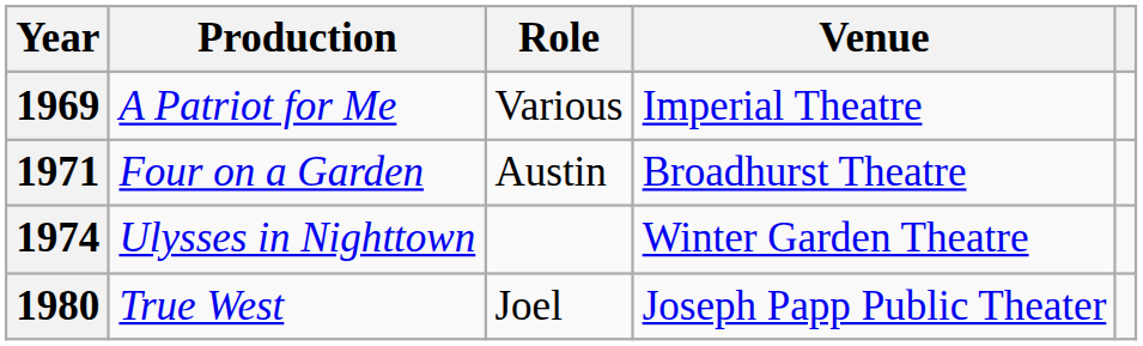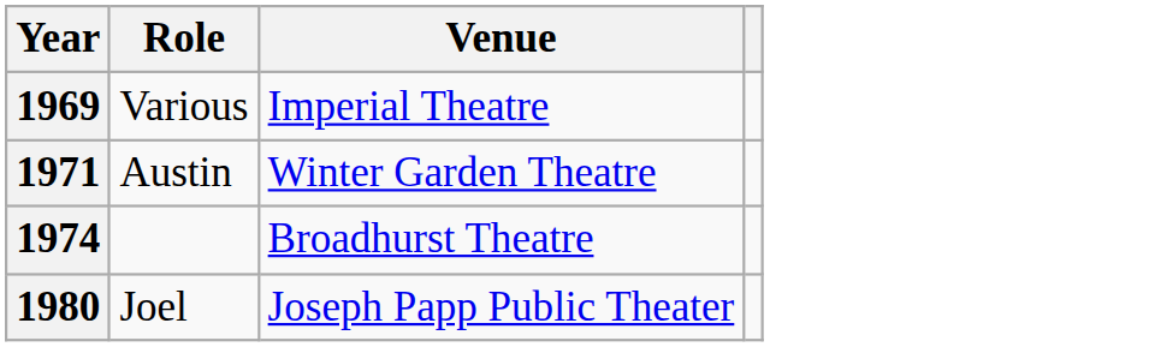- column: Production | A Patriot for Me | Four on a Garden | Ulysses in Nighttown | True West
1971 | Venue: Broadhurst Theatre -> Winter Garden Theatre
1974 | Venue: Winter Garden Theatre -> Broadhurst Theatre
